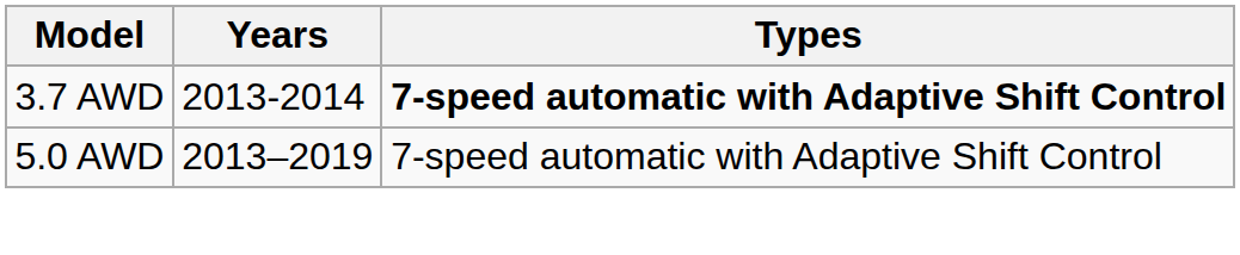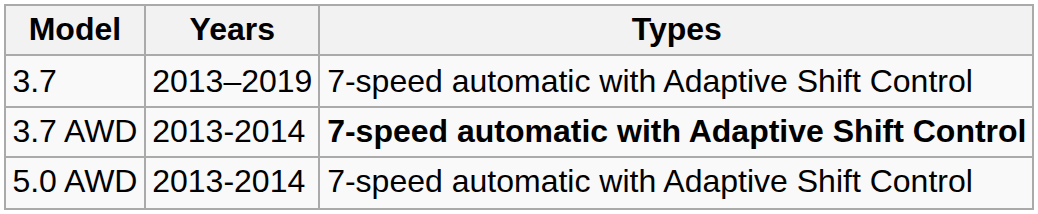+ row: 3.7 | 2013–2019 | 7-speed automatic with Adaptive Shift Control
5.0 AWD | Years: 2013–2019 -> 2013-2014
